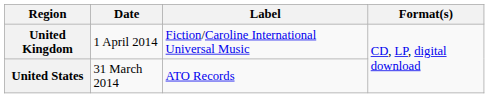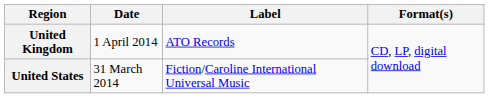United Kingdom | Label: Fiction/Caroline International Universal Music -> ATO Records
United States | Label: ATO Records -> Fiction/Caroline International Universal Music
